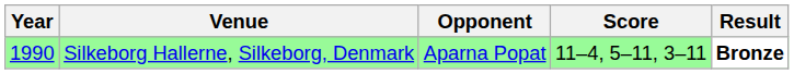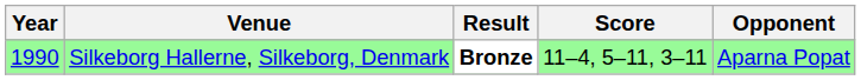columns swapped: Opponent <-> Result
